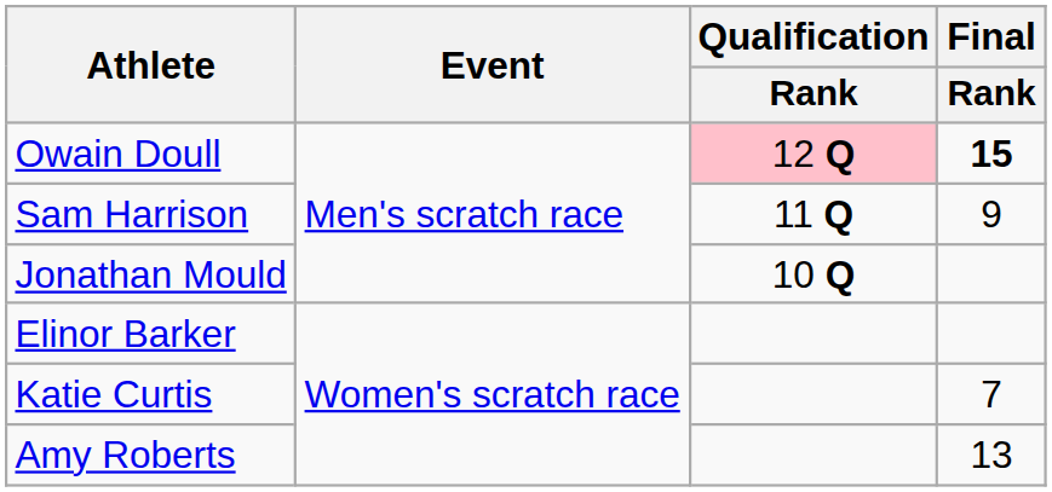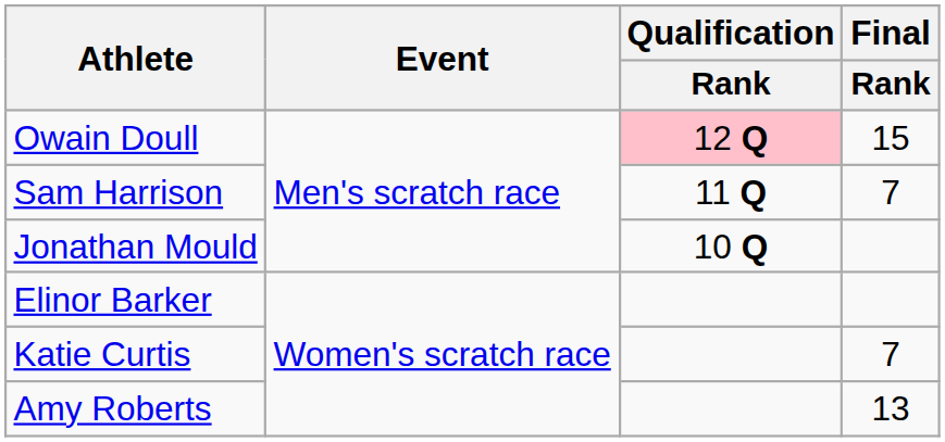Owain Doull | Final / Rank: bold -> normal
Sam Harrison | Final / Rank: 9 -> 7
